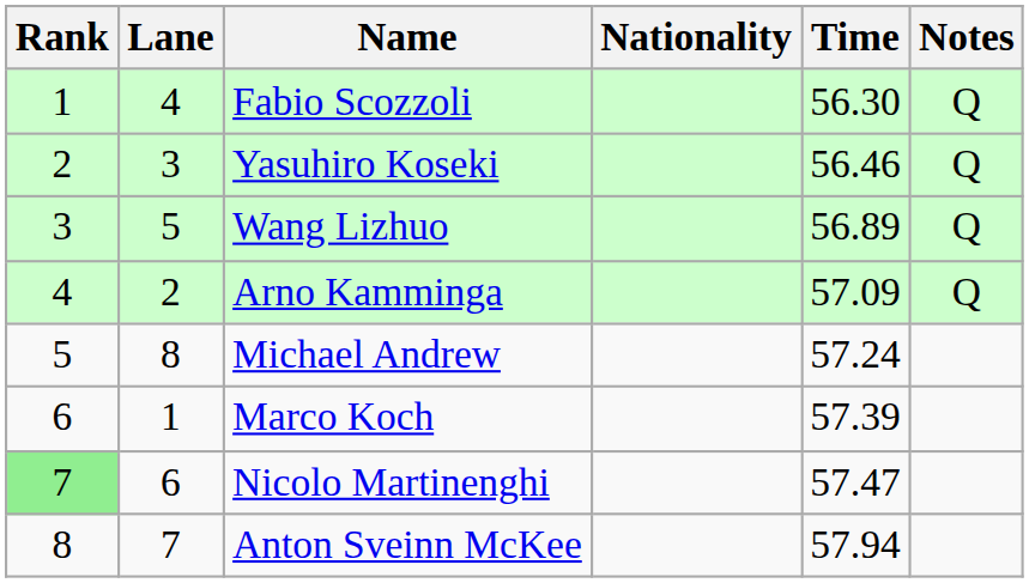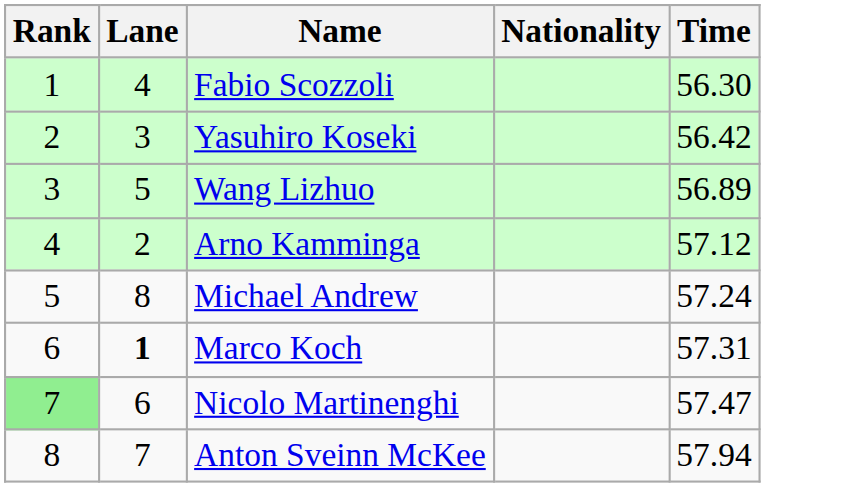- column: Notes | Q | Q | Q | Q
Yasuhiro Koseki | Time: 56.46 -> 56.42
Arno Kamminga | Time: 57.09 -> 57.12
Marco Koch | Lane: normal -> bold
Marco Koch | Time: 57.39 -> 57.31
